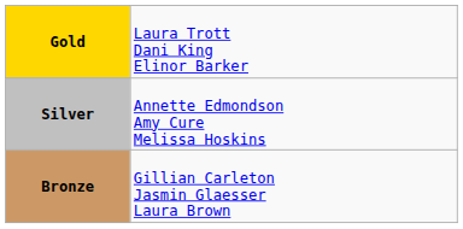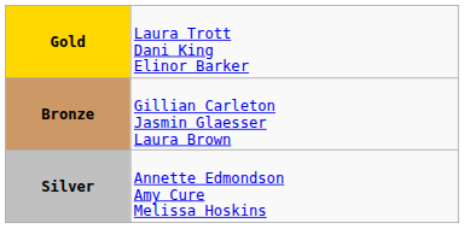rows swapped: Silver <-> Bronze
